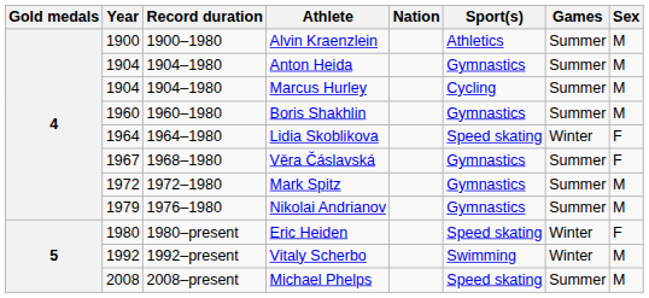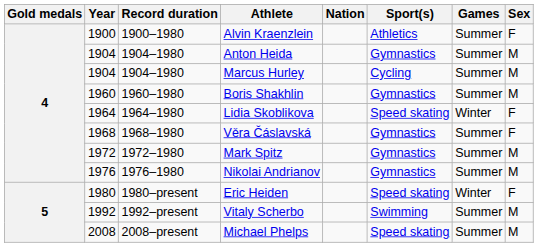Alvin Kraenzlein | Sex: M -> F
Věra Čáslavská | Year: 1967 -> 1968
Nikolai Andrianov | Year: 1979 -> 1976
Vitaly Scherbo | Games: Winter -> Summer
